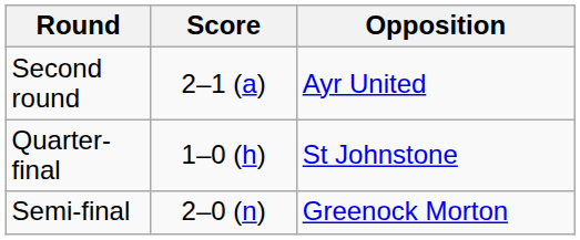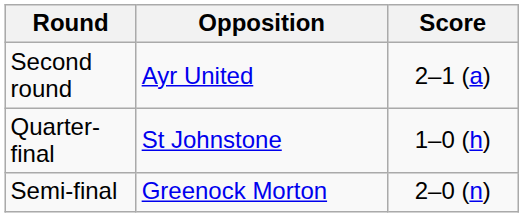columns swapped: Opposition <-> Score
